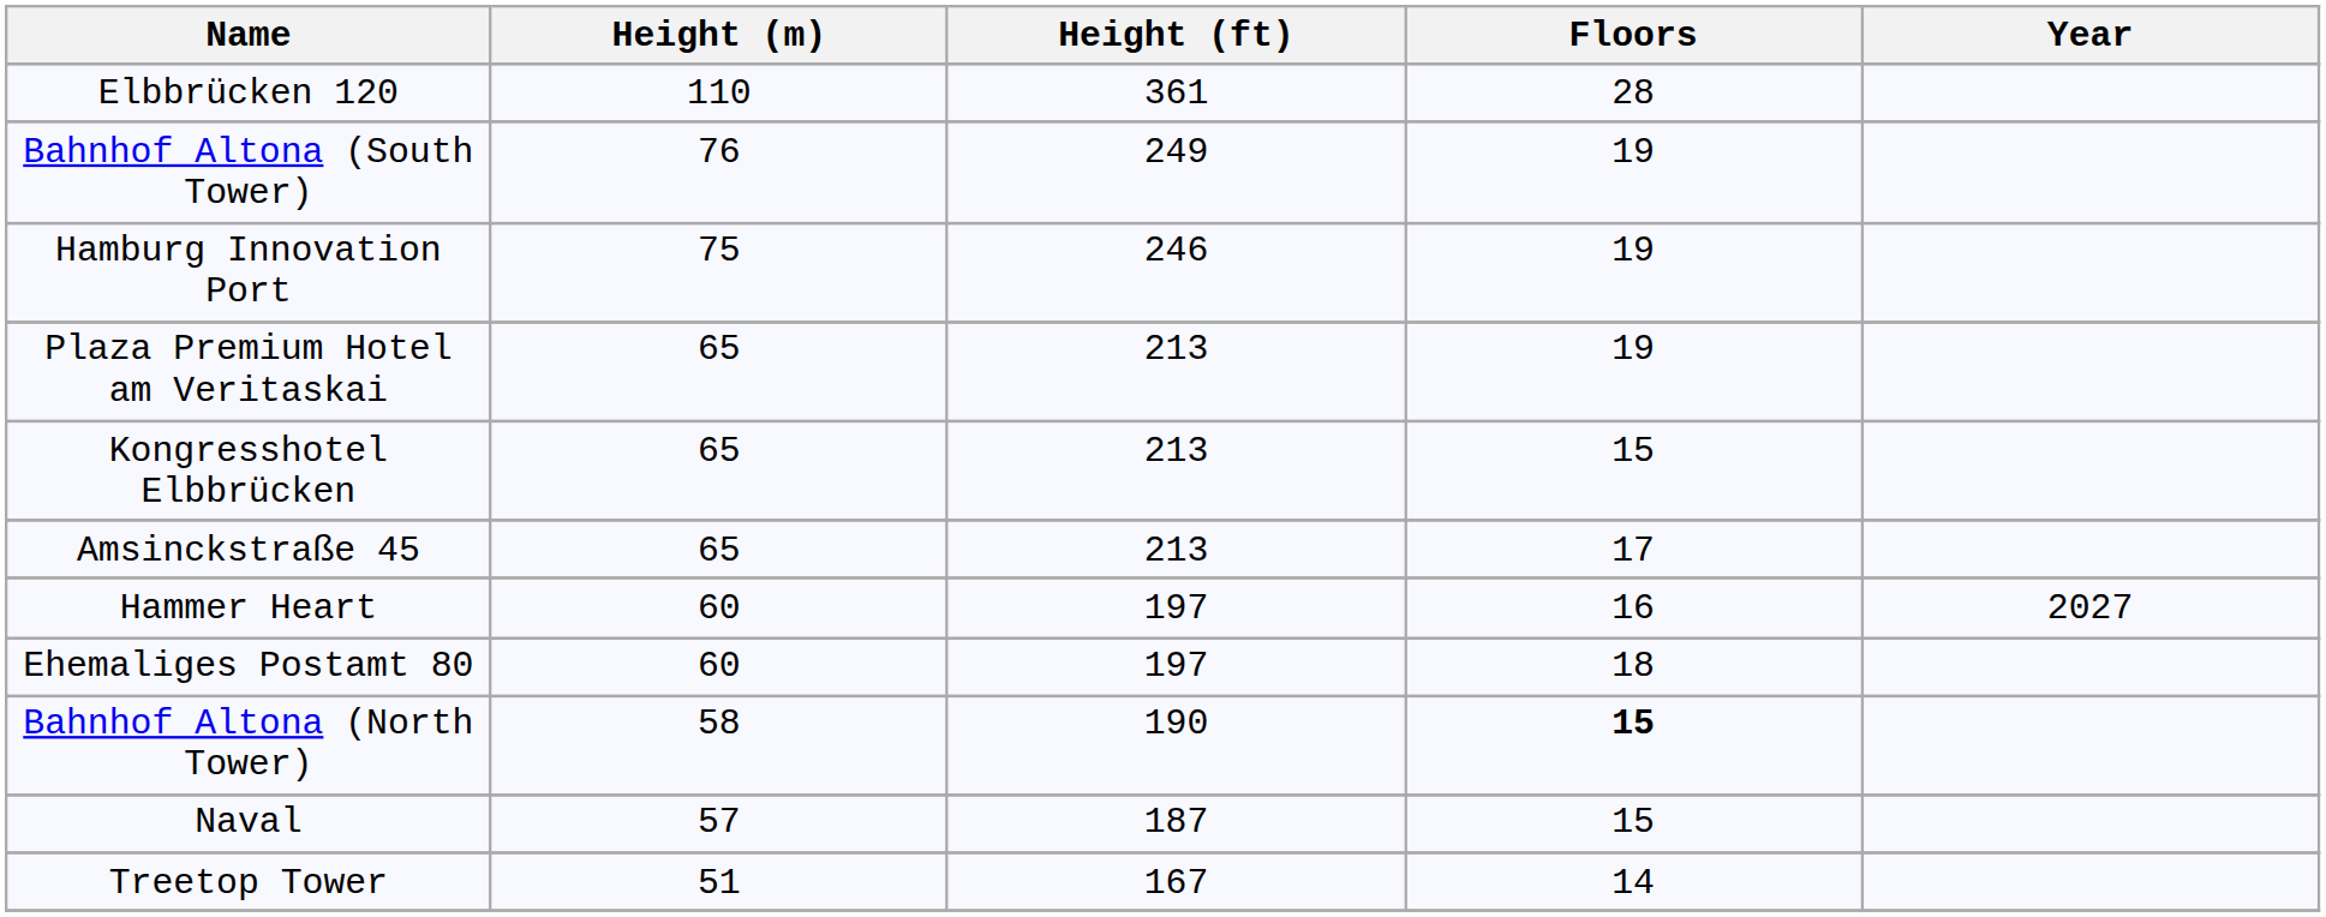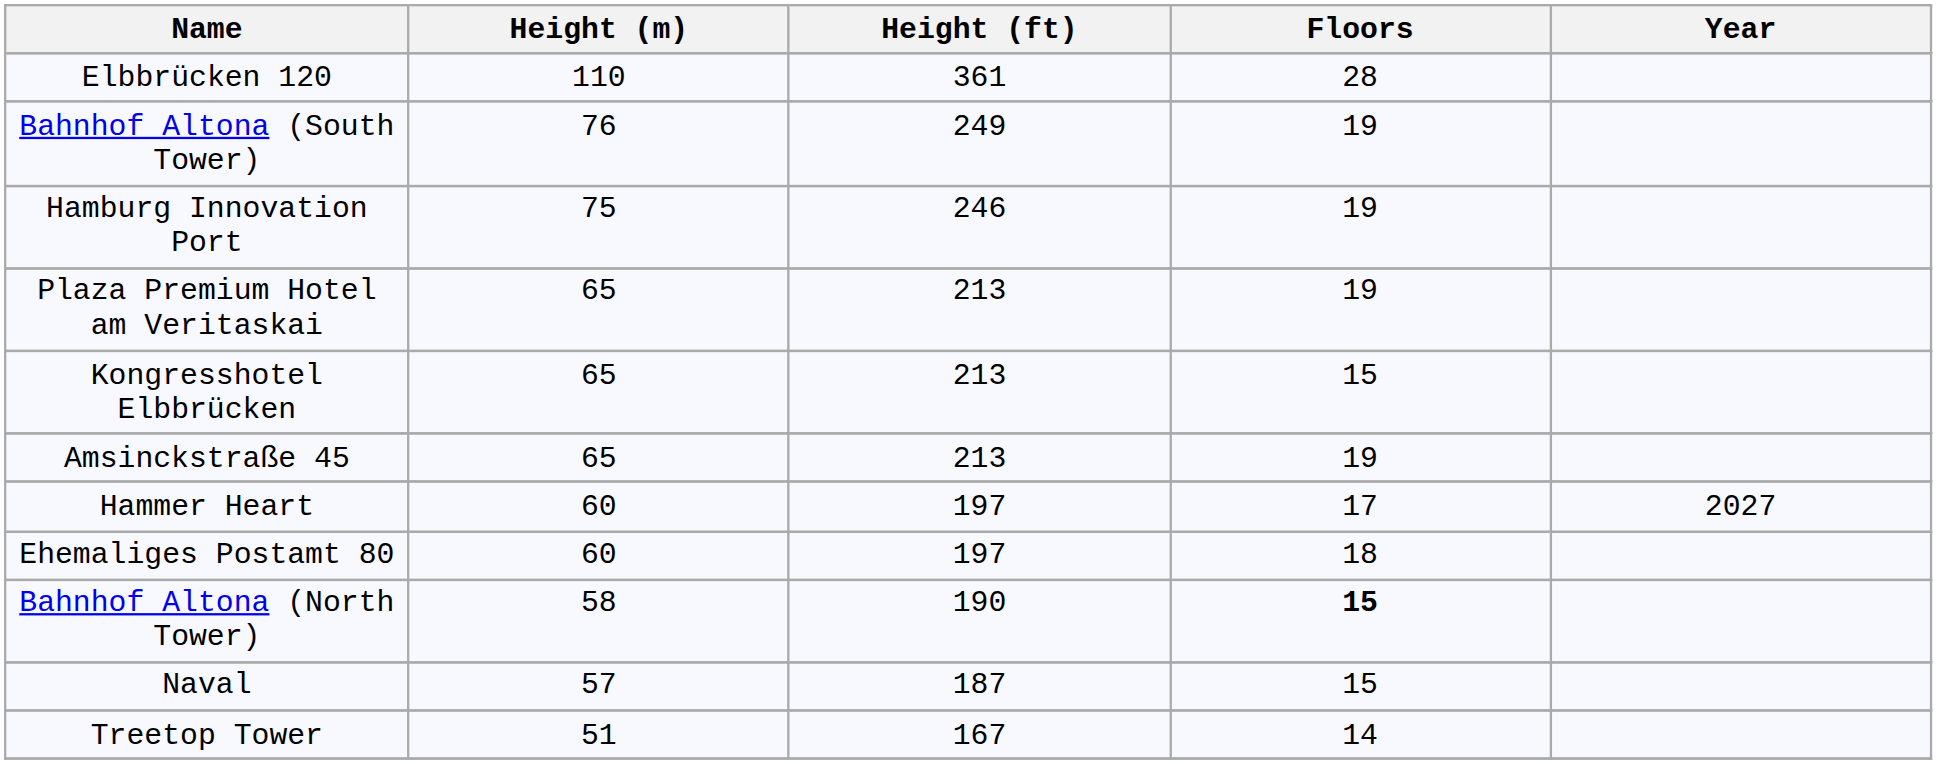Amsinckstraße 45 | Floors: 17 -> 19
Hammer Heart | Floors: 16 -> 17
